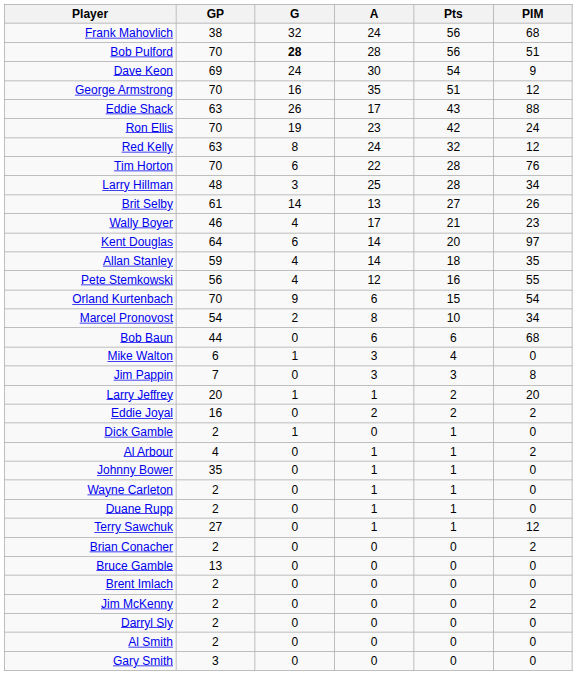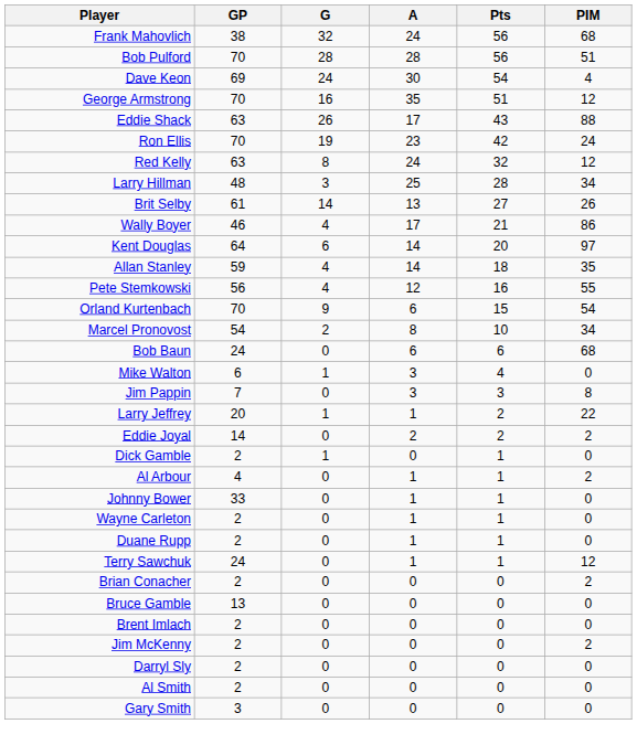Bob Pulford | G: bold -> normal
Dave Keon | PIM: 9 -> 4
- row: Tim Horton | 70 | 6 | 22 | 28 | 76
Wally Boyer | PIM: 23 -> 86
Bob Baun | GP: 44 -> 24
Larry Jeffrey | PIM: 20 -> 22
Eddie Joyal | GP: 16 -> 14
Johnny Bower | GP: 35 -> 33
Terry Sawchuk | GP: 27 -> 24
